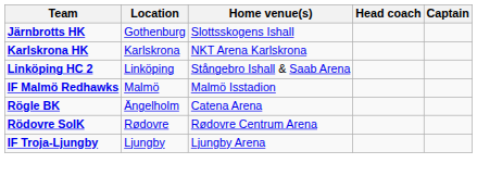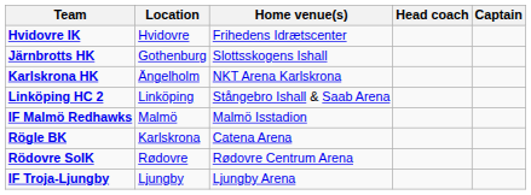+ row: Hvidovre IK | Hvidovre | Frihedens Idrætscenter
Karlskrona HK | Location: Karlskrona -> Ängelholm
Rögle BK | Location: Ängelholm -> Karlskrona
